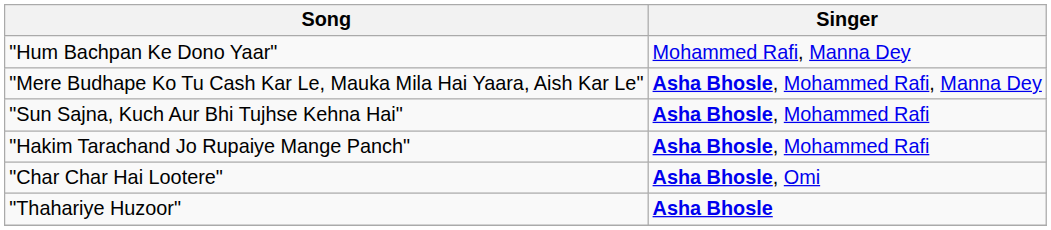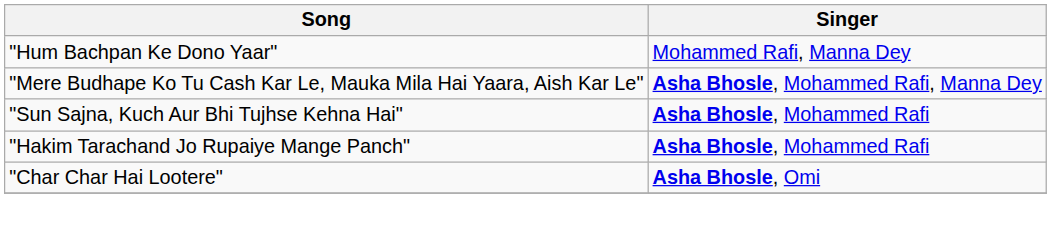- row: "Thahariye Huzoor" | Asha Bhosle
